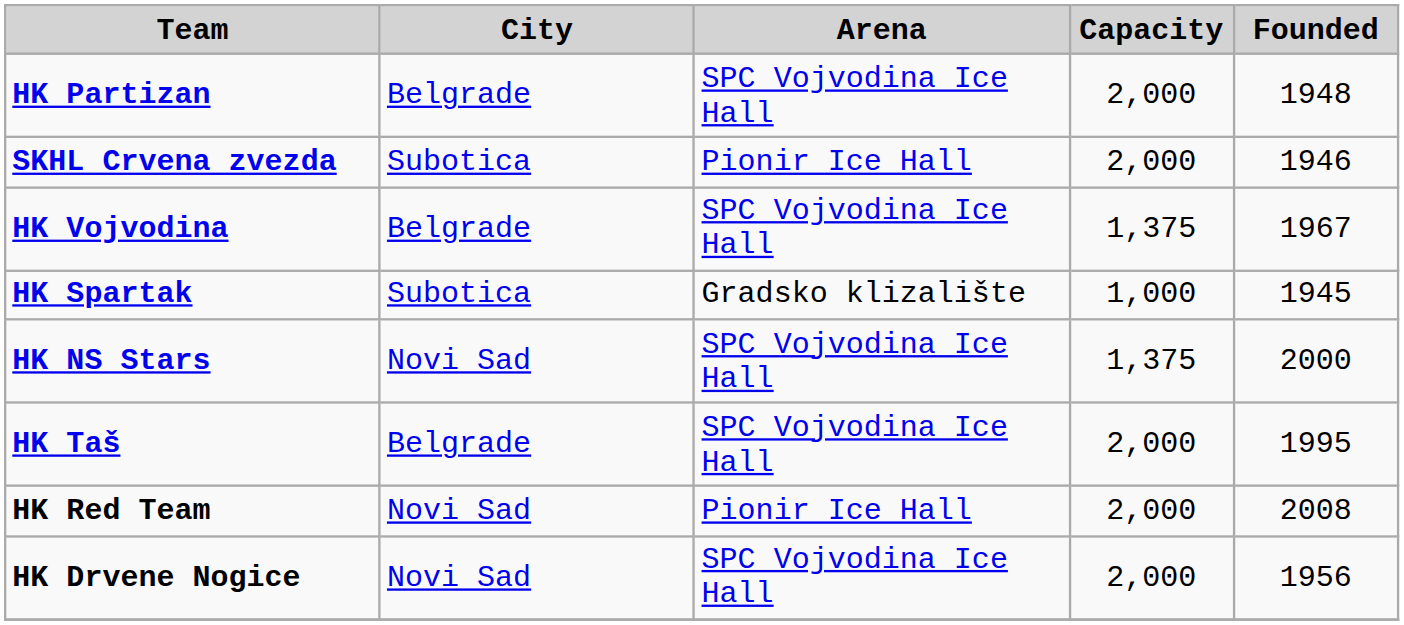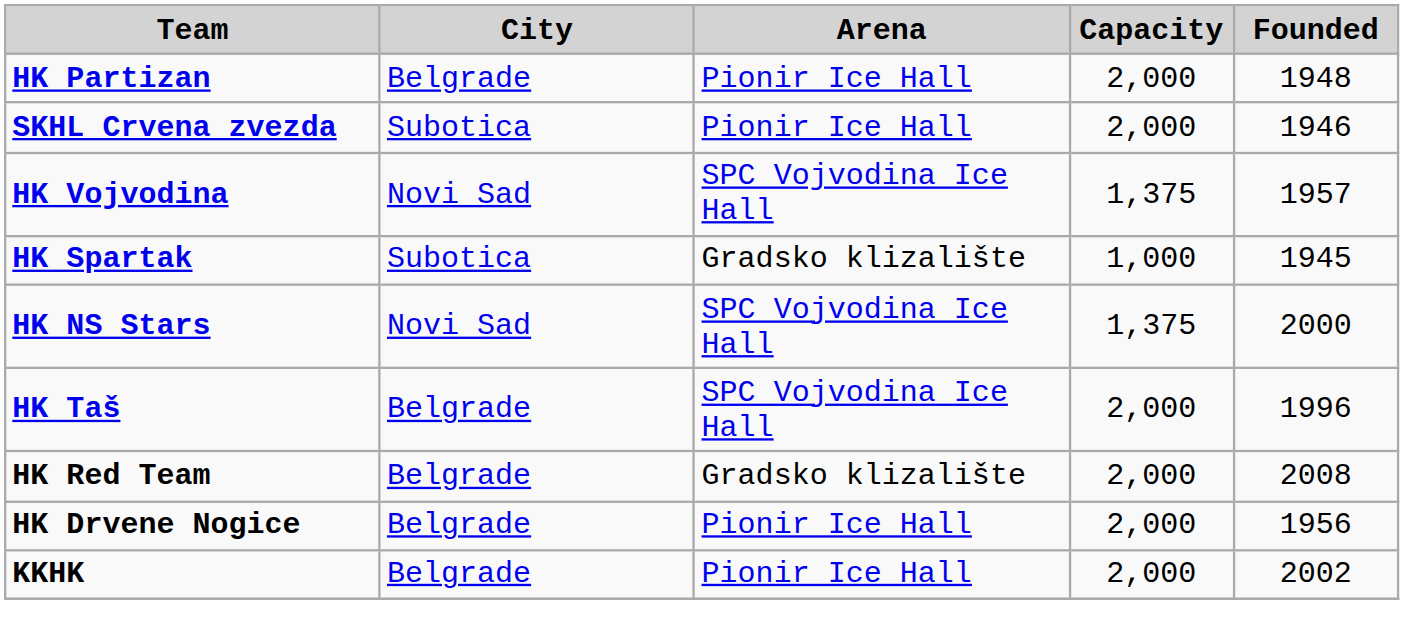HK Partizan | Arena: SPC Vojvodina Ice Hall -> Pionir Ice Hall
HK Vojvodina | City: Belgrade -> Novi Sad
HK Vojvodina | Founded: 1967 -> 1957
HK Taš | Founded: 1995 -> 1996
HK Red Team | City: Novi Sad -> Belgrade
HK Red Team | Arena: Pionir Ice Hall -> Gradsko klizalište
HK Drvene Nogice | City: Novi Sad -> Belgrade
HK Drvene Nogice | Arena: SPC Vojvodina Ice Hall -> Pionir Ice Hall
+ row: KKHK | Belgrade | Pionir Ice Hall | 2,000 | 2002
